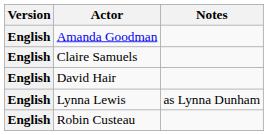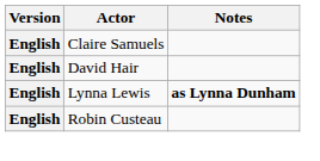- row: English | Amanda Goodman
Lynna Lewis | Notes: normal -> bold
